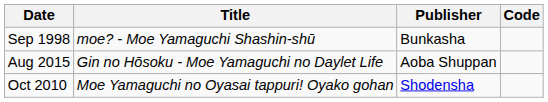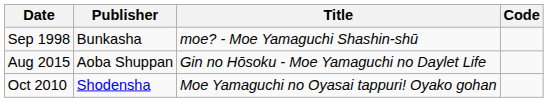columns swapped: Title <-> Publisher
